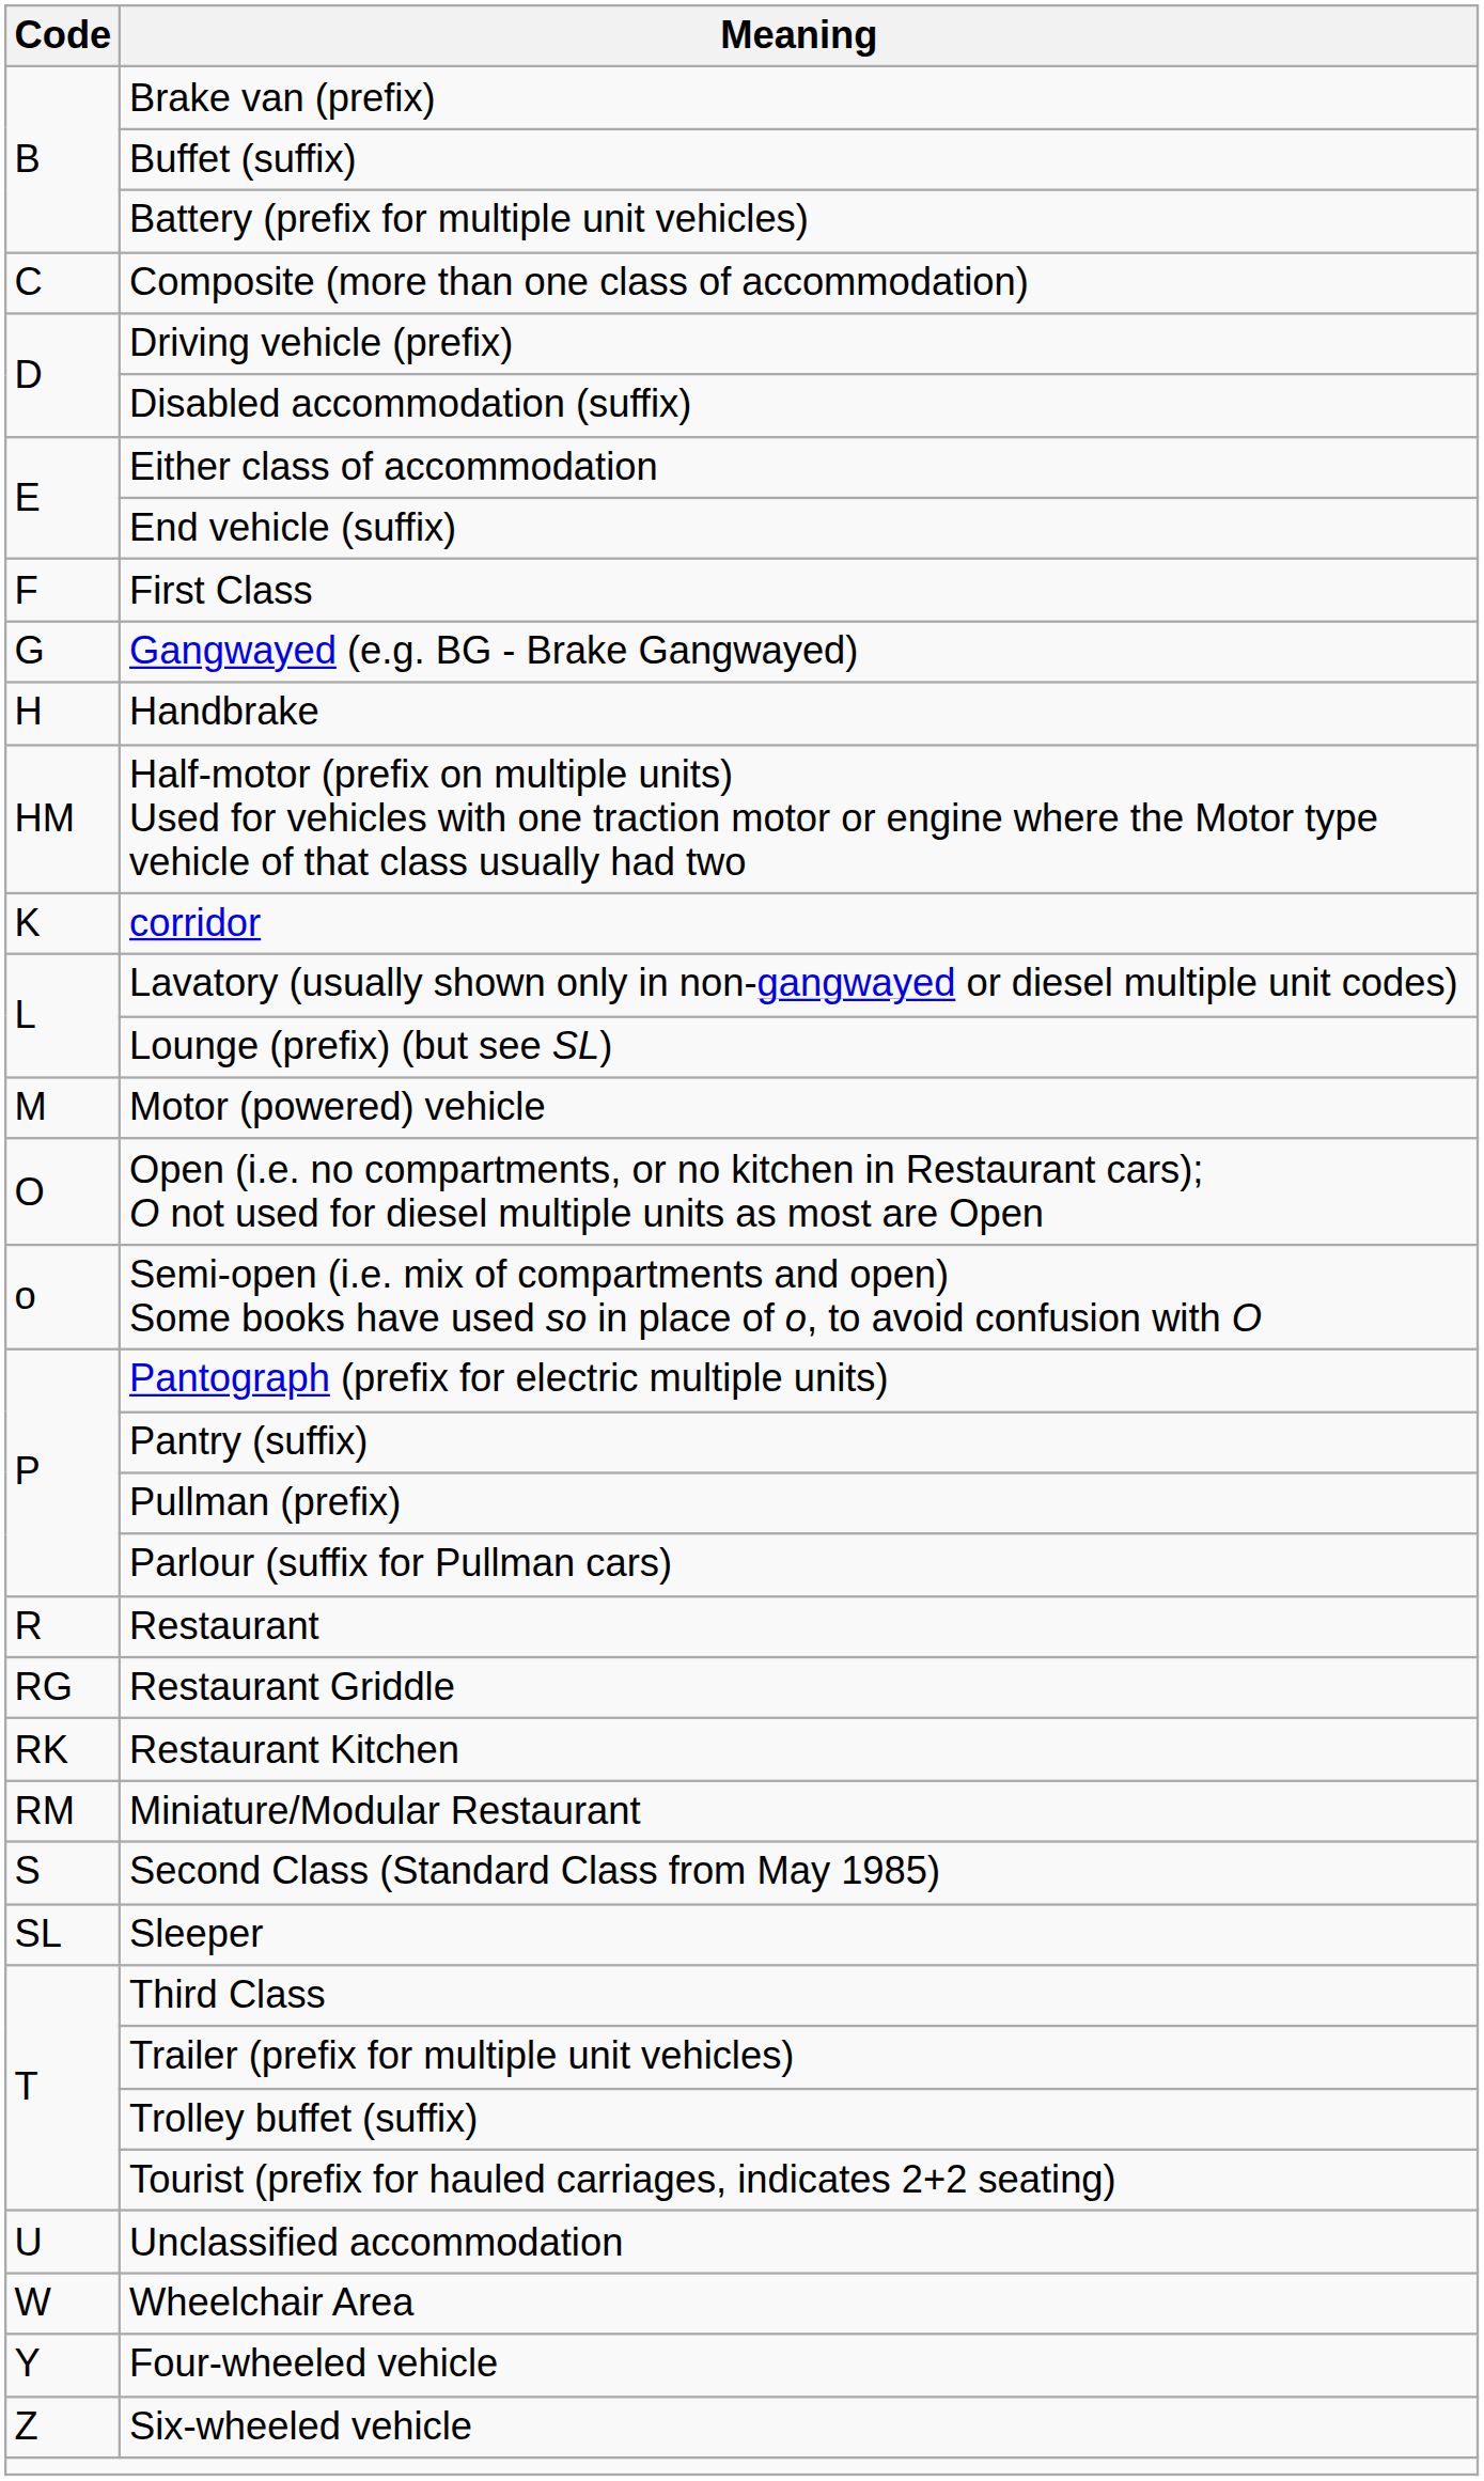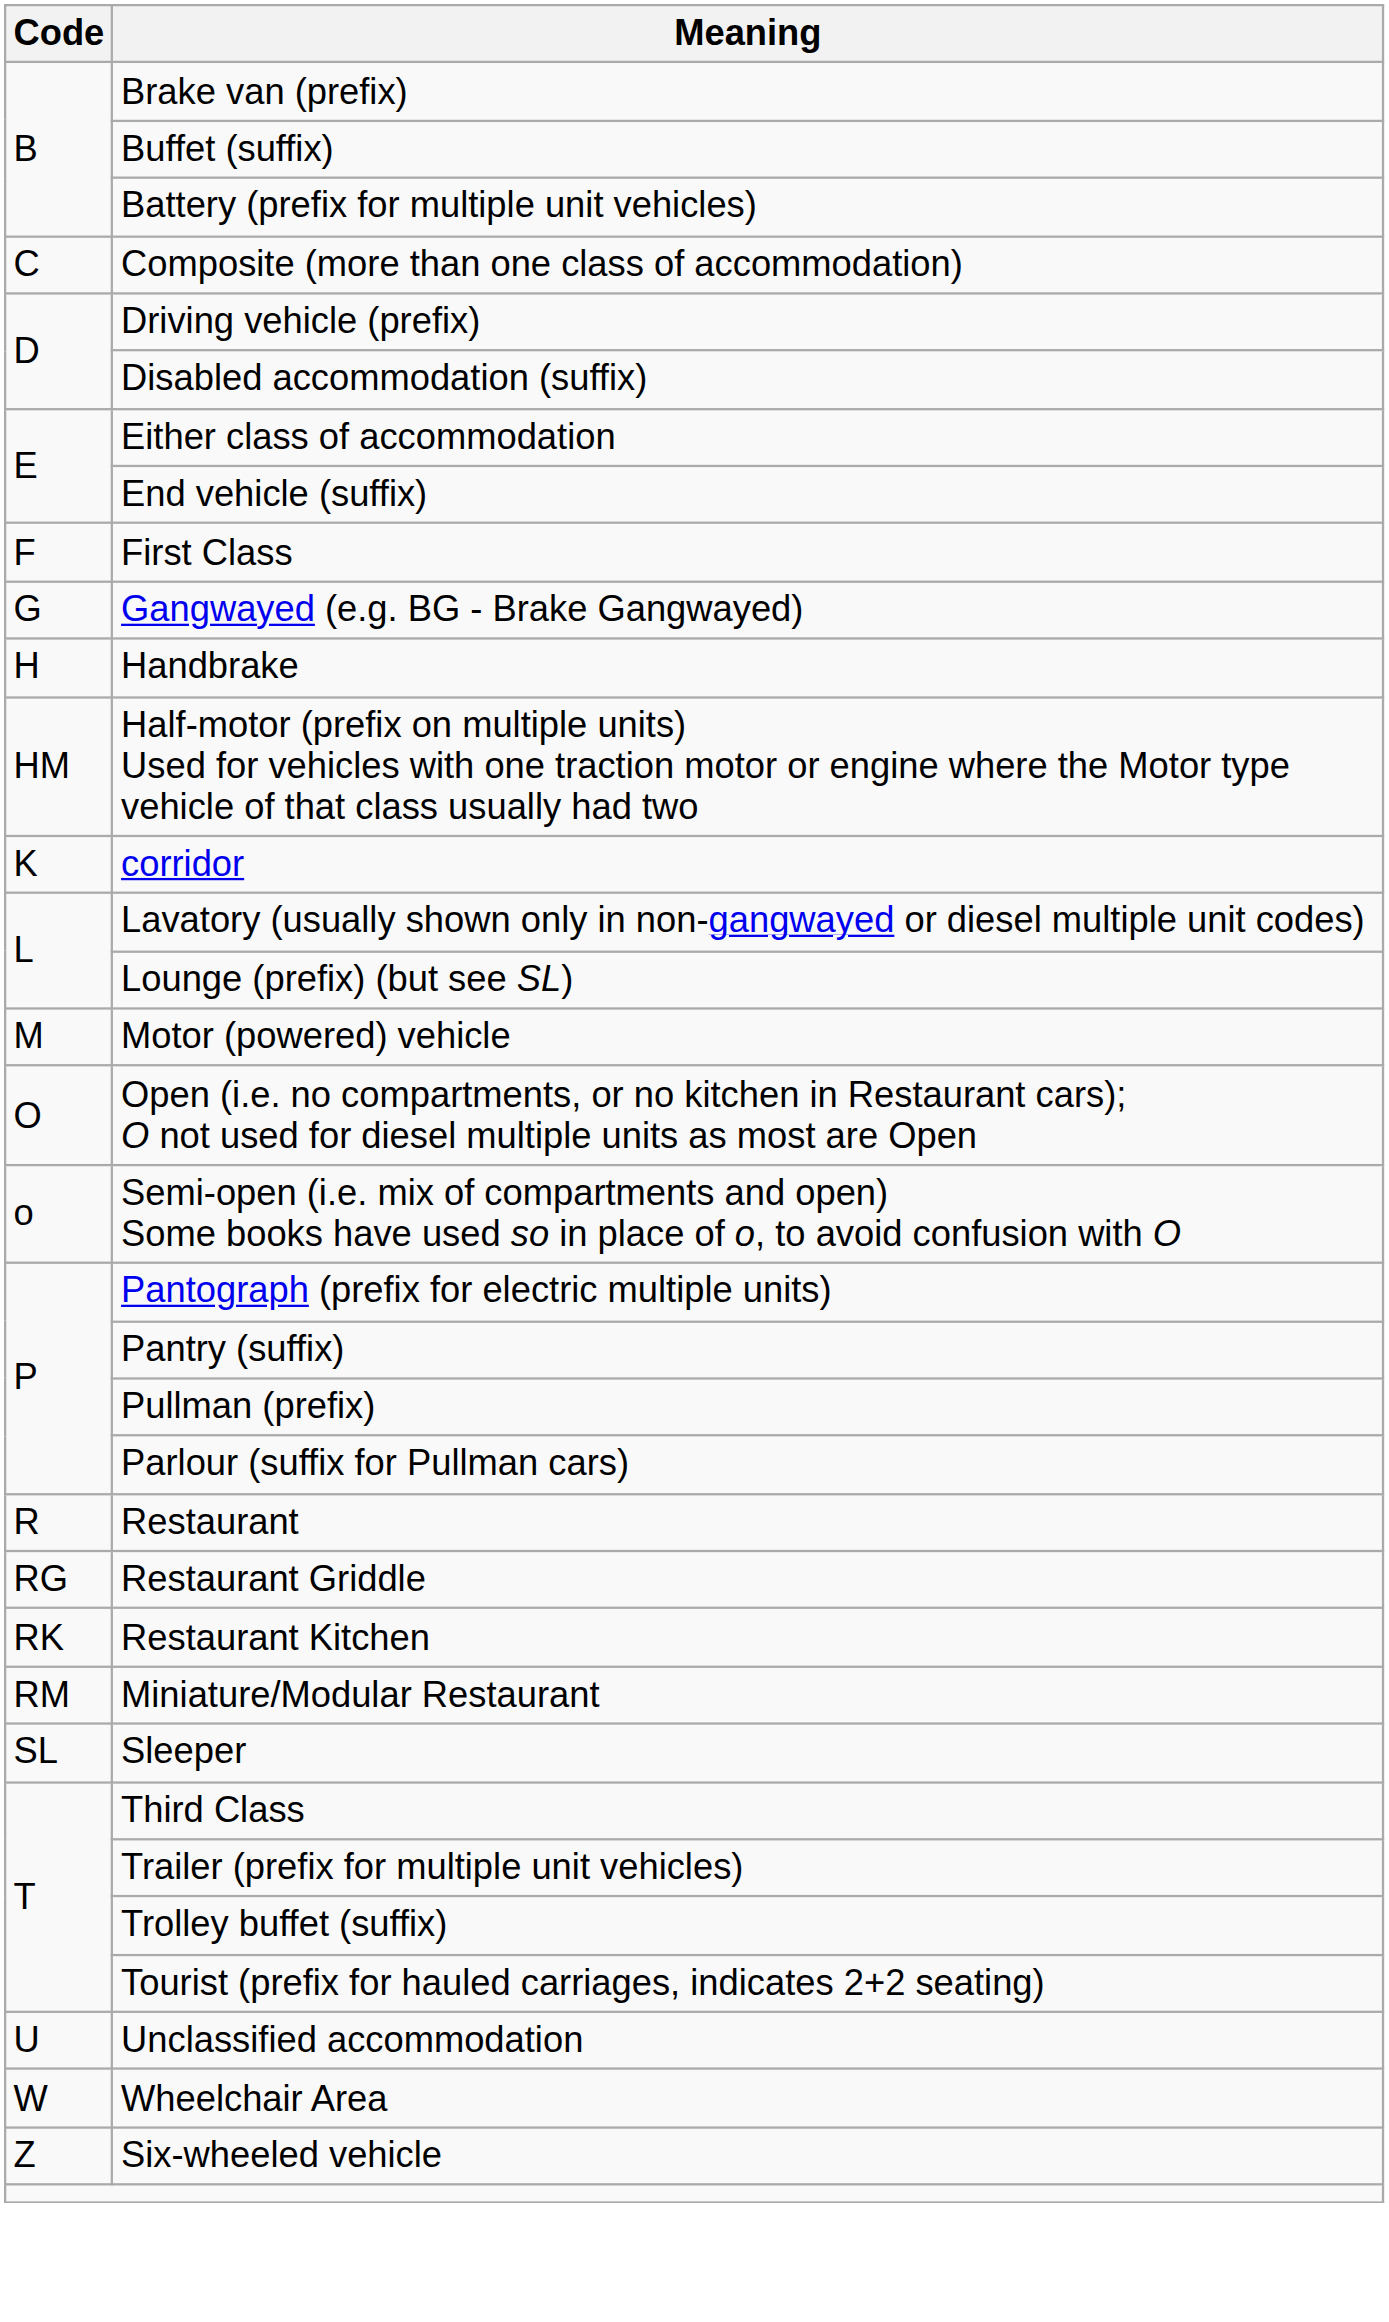- row: S | Second Class (Standard Class from May 1985)
- row: Y | Four-wheeled vehicle
